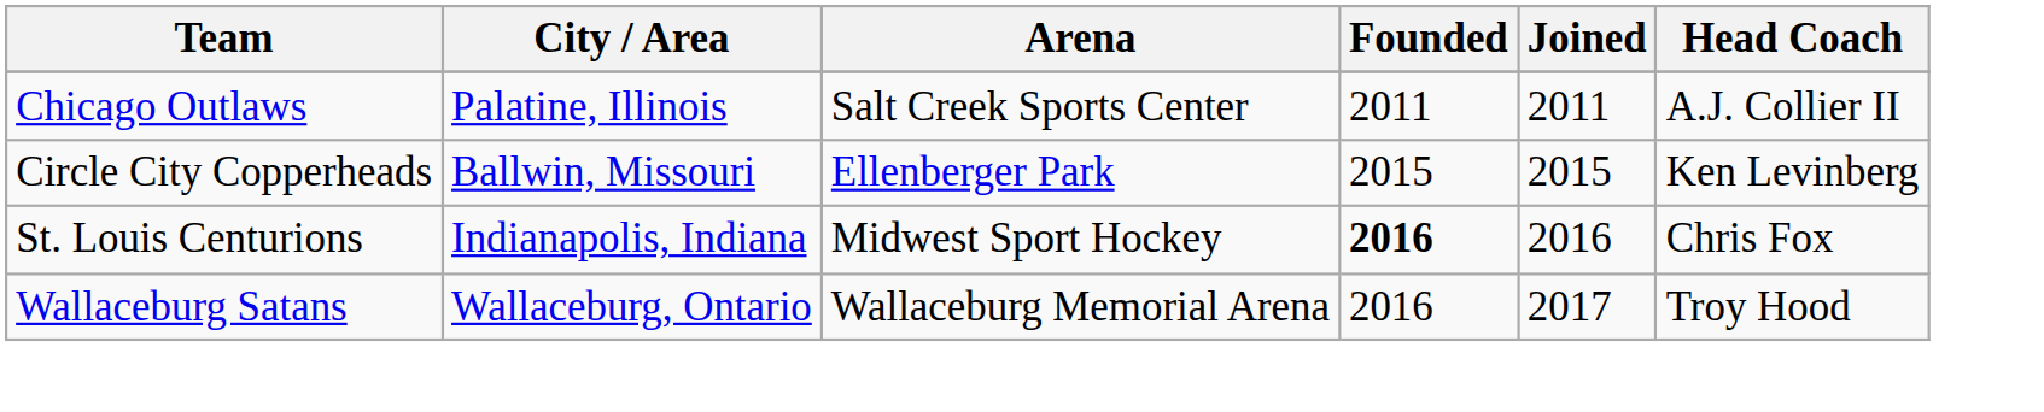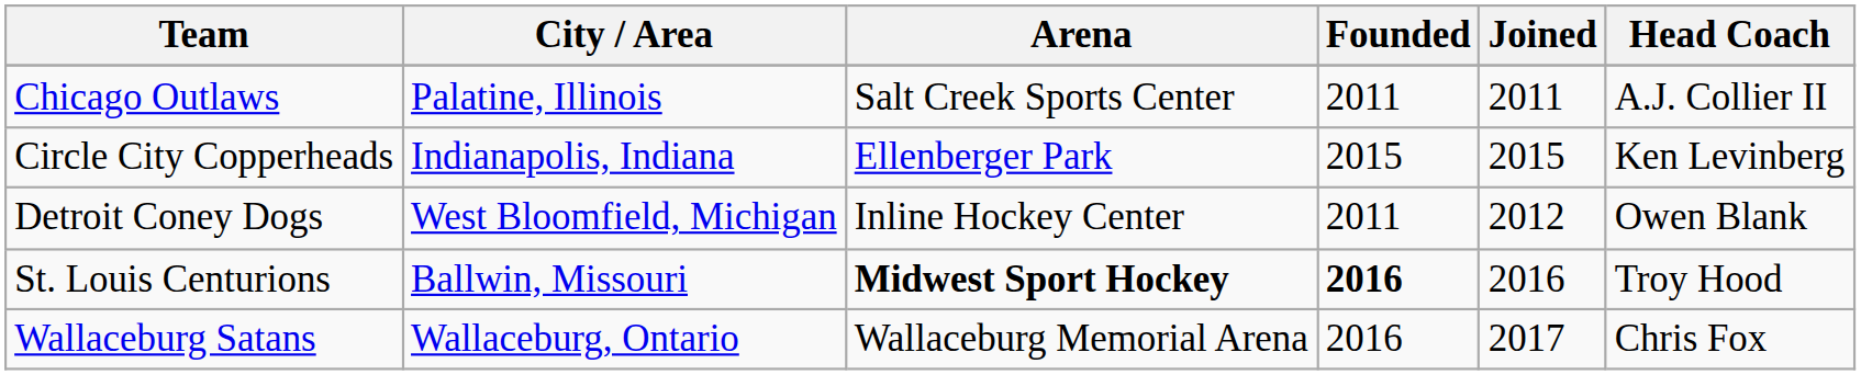Circle City Copperheads | City / Area: Ballwin, Missouri -> Indianapolis, Indiana
+ row: Detroit Coney Dogs | West Bloomfield, Michigan | Inline Hockey Center | 2011 | 2012 | Owen Blank
St. Louis Centurions | City / Area: Indianapolis, Indiana -> Ballwin, Missouri
St. Louis Centurions | Arena: normal -> bold
St. Louis Centurions | Head Coach: Chris Fox -> Troy Hood
Wallaceburg Satans | Head Coach: Troy Hood -> Chris Fox
